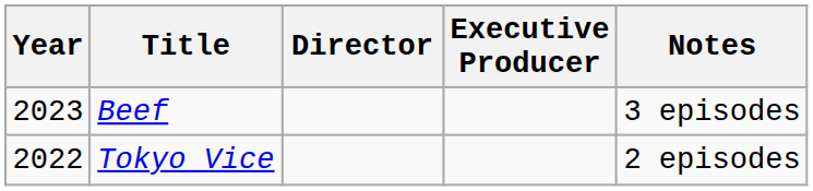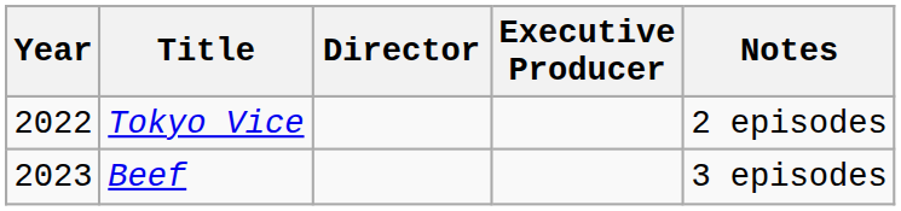rows swapped: Tokyo Vice <-> Beef
